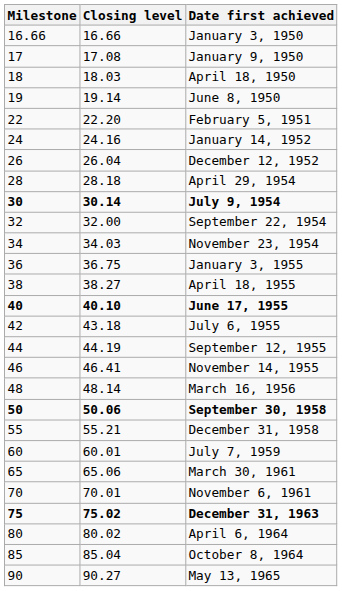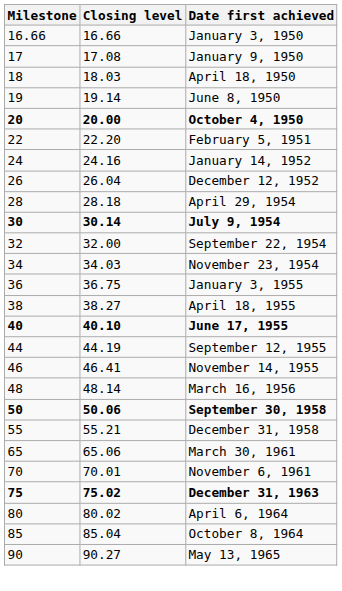+ row: 20 | 20.00 | October 4, 1950
- row: 42 | 43.18 | July 6, 1955
- row: 60 | 60.01 | July 7, 1959
